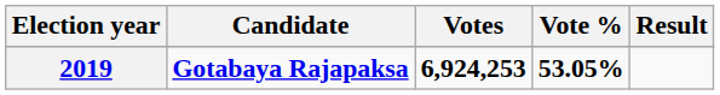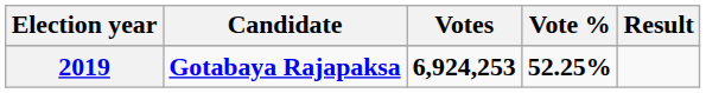2019 | Vote %: 53.05% -> 52.25%
